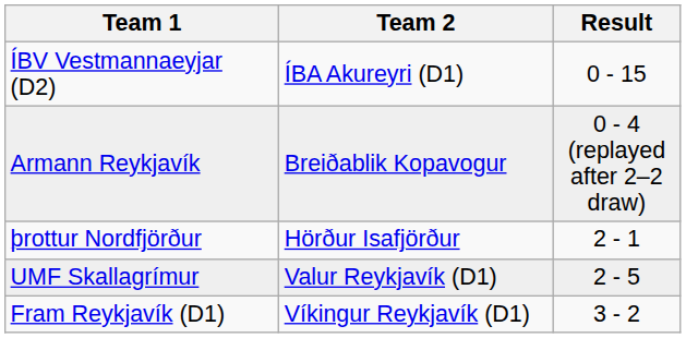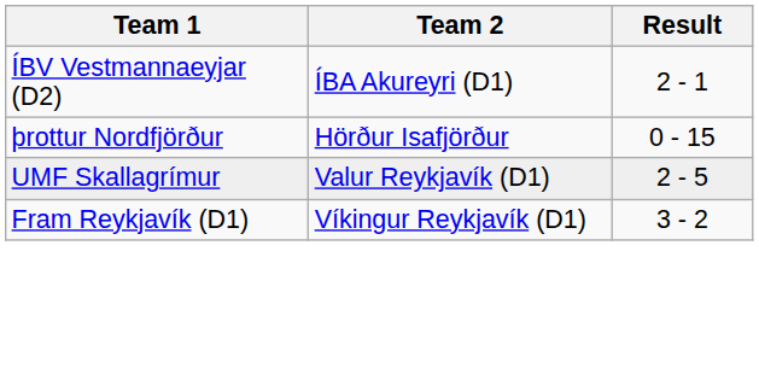ÍBV Vestmannaeyjar (D2) | Result: 0 - 15 -> 2 - 1
- row: Armann Reykjavík | Breiðablik Kopavogur | 0 - 4 (replayed after 2–2 draw)
þrottur Nordfjörður | Result: 2 - 1 -> 0 - 15
